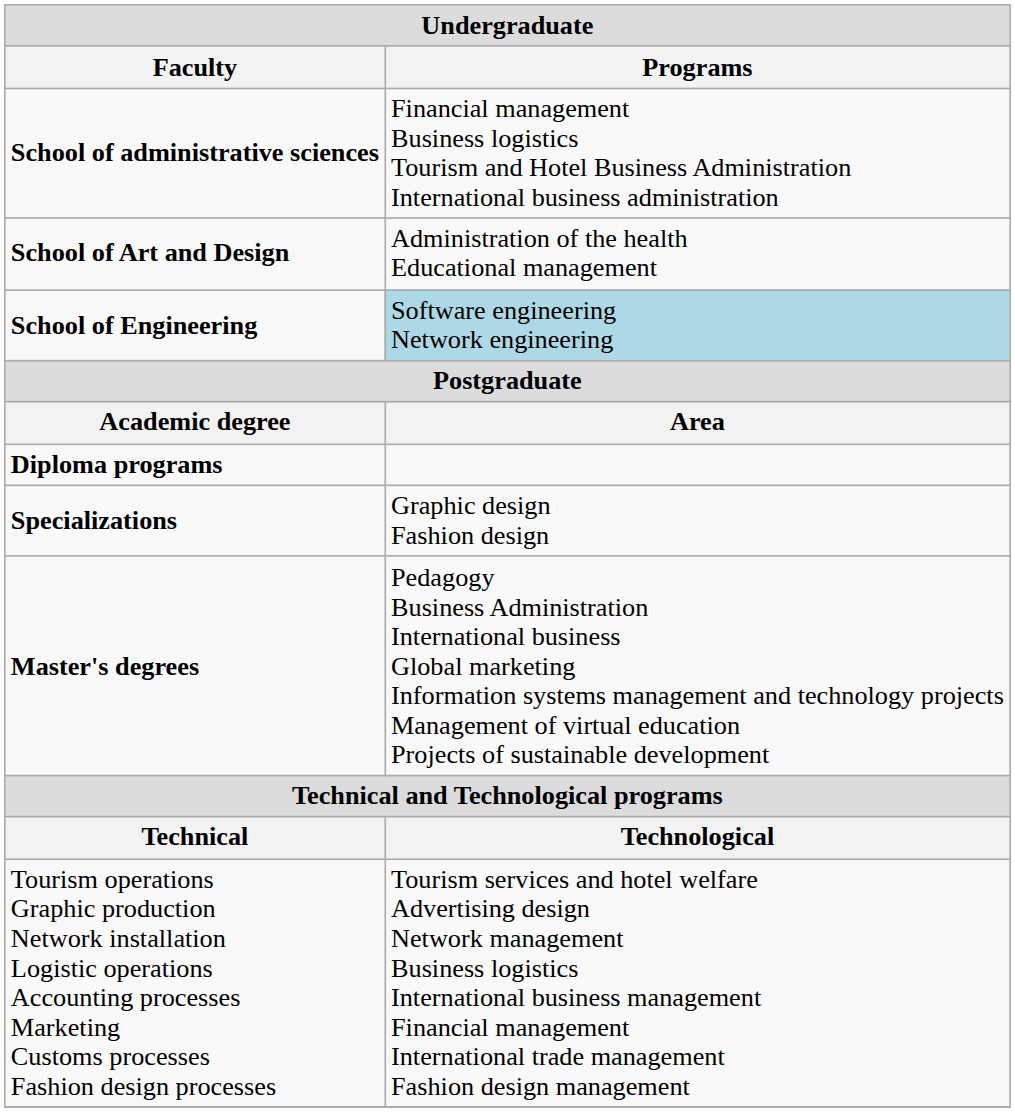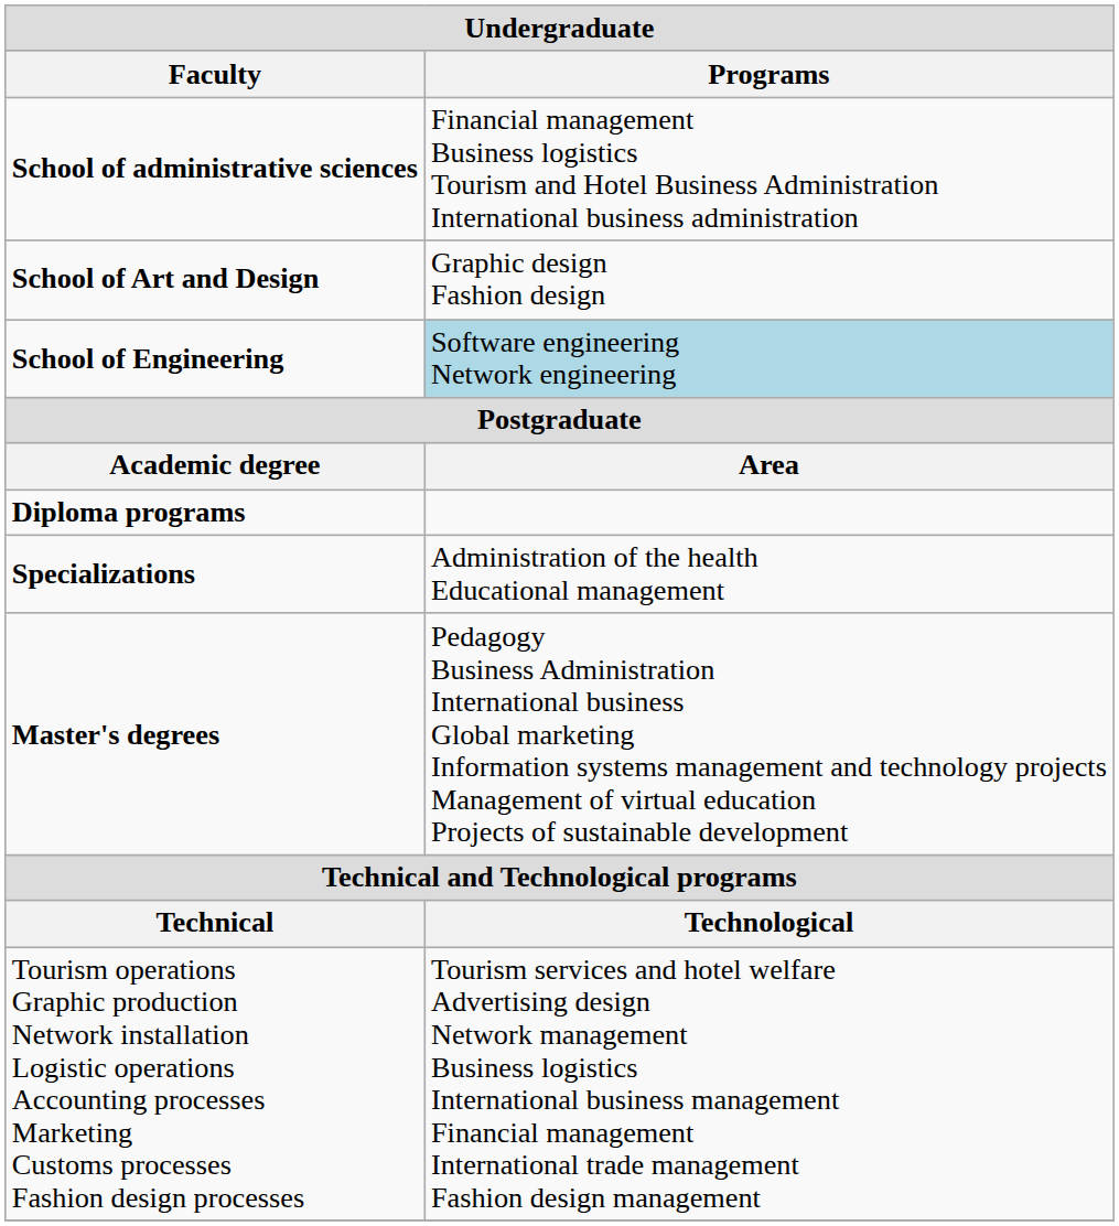School of Art and Design | Programs: Administration of the health Educational management -> Graphic design Fashion design
Specializations | Programs: Graphic design Fashion design -> Administration of the health Educational management
